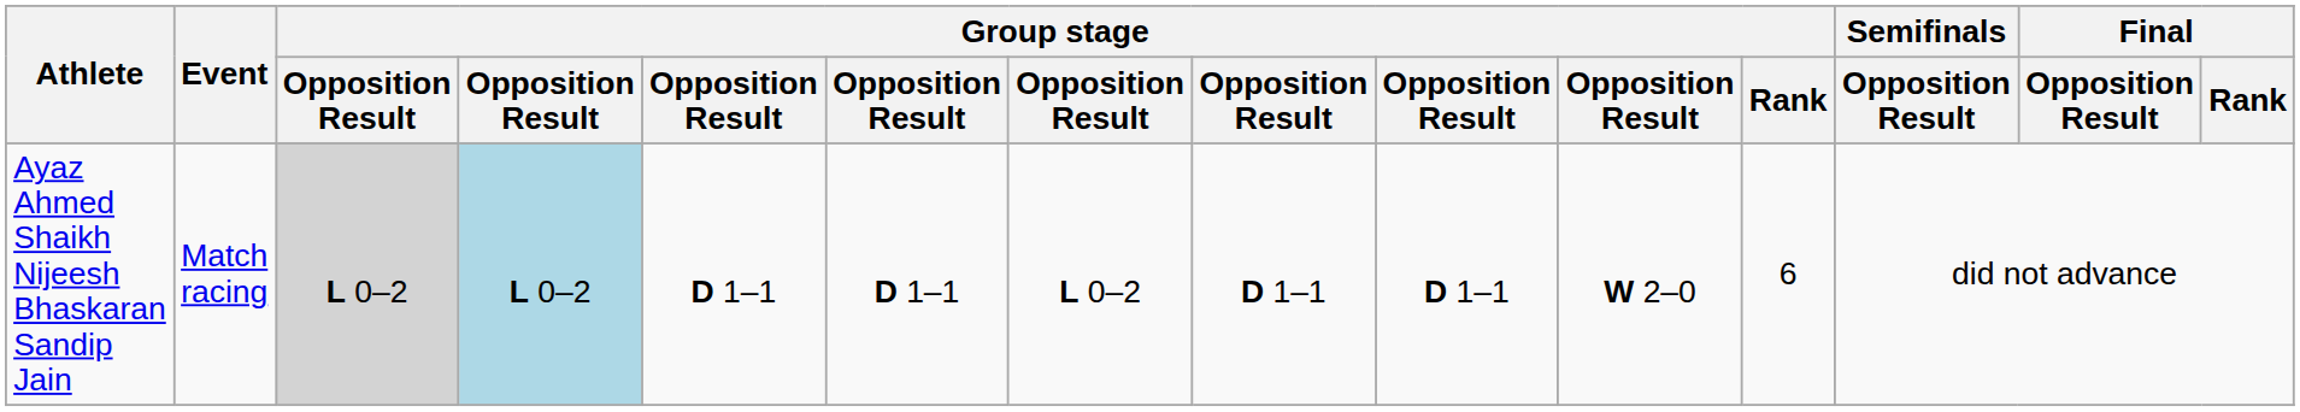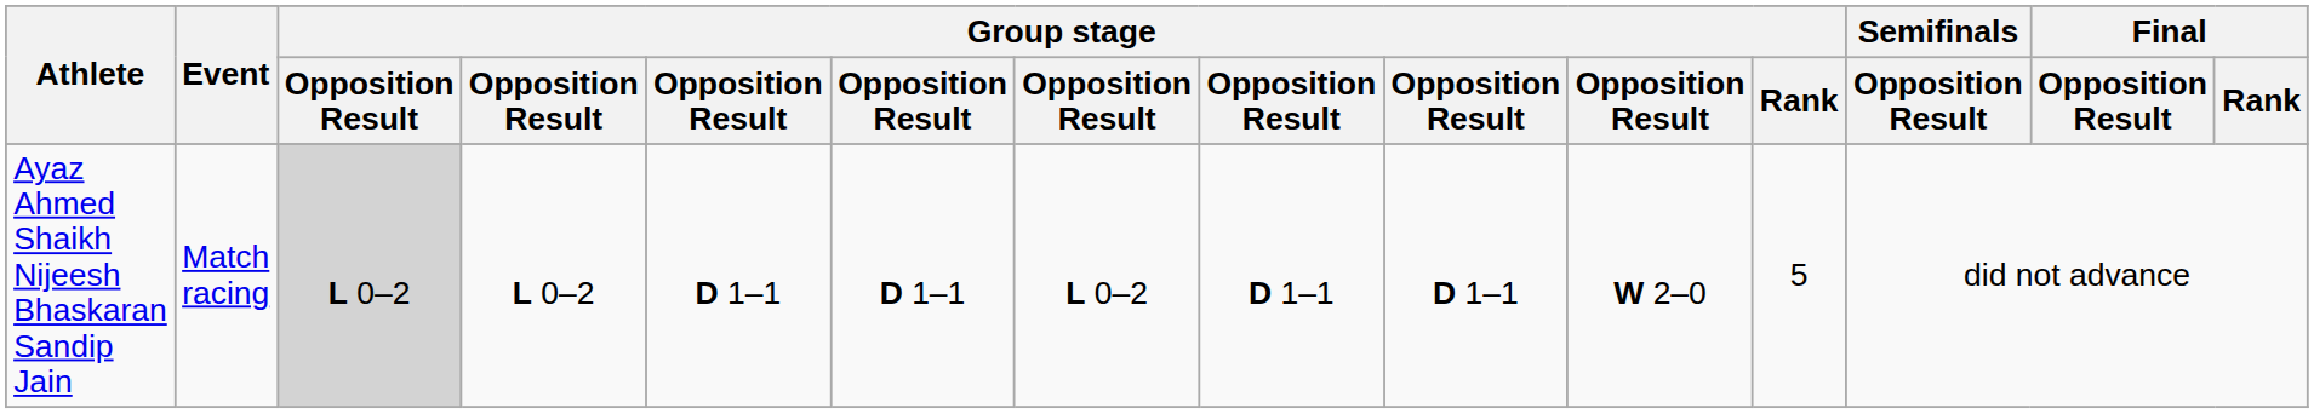Ayaz Ahmed Shaikh Nijeesh Bhaskaran Sandip Jain | column 4: lightblue background -> no background
Ayaz Ahmed Shaikh Nijeesh Bhaskaran Sandip Jain | Group stage / Rank: 6 -> 5
